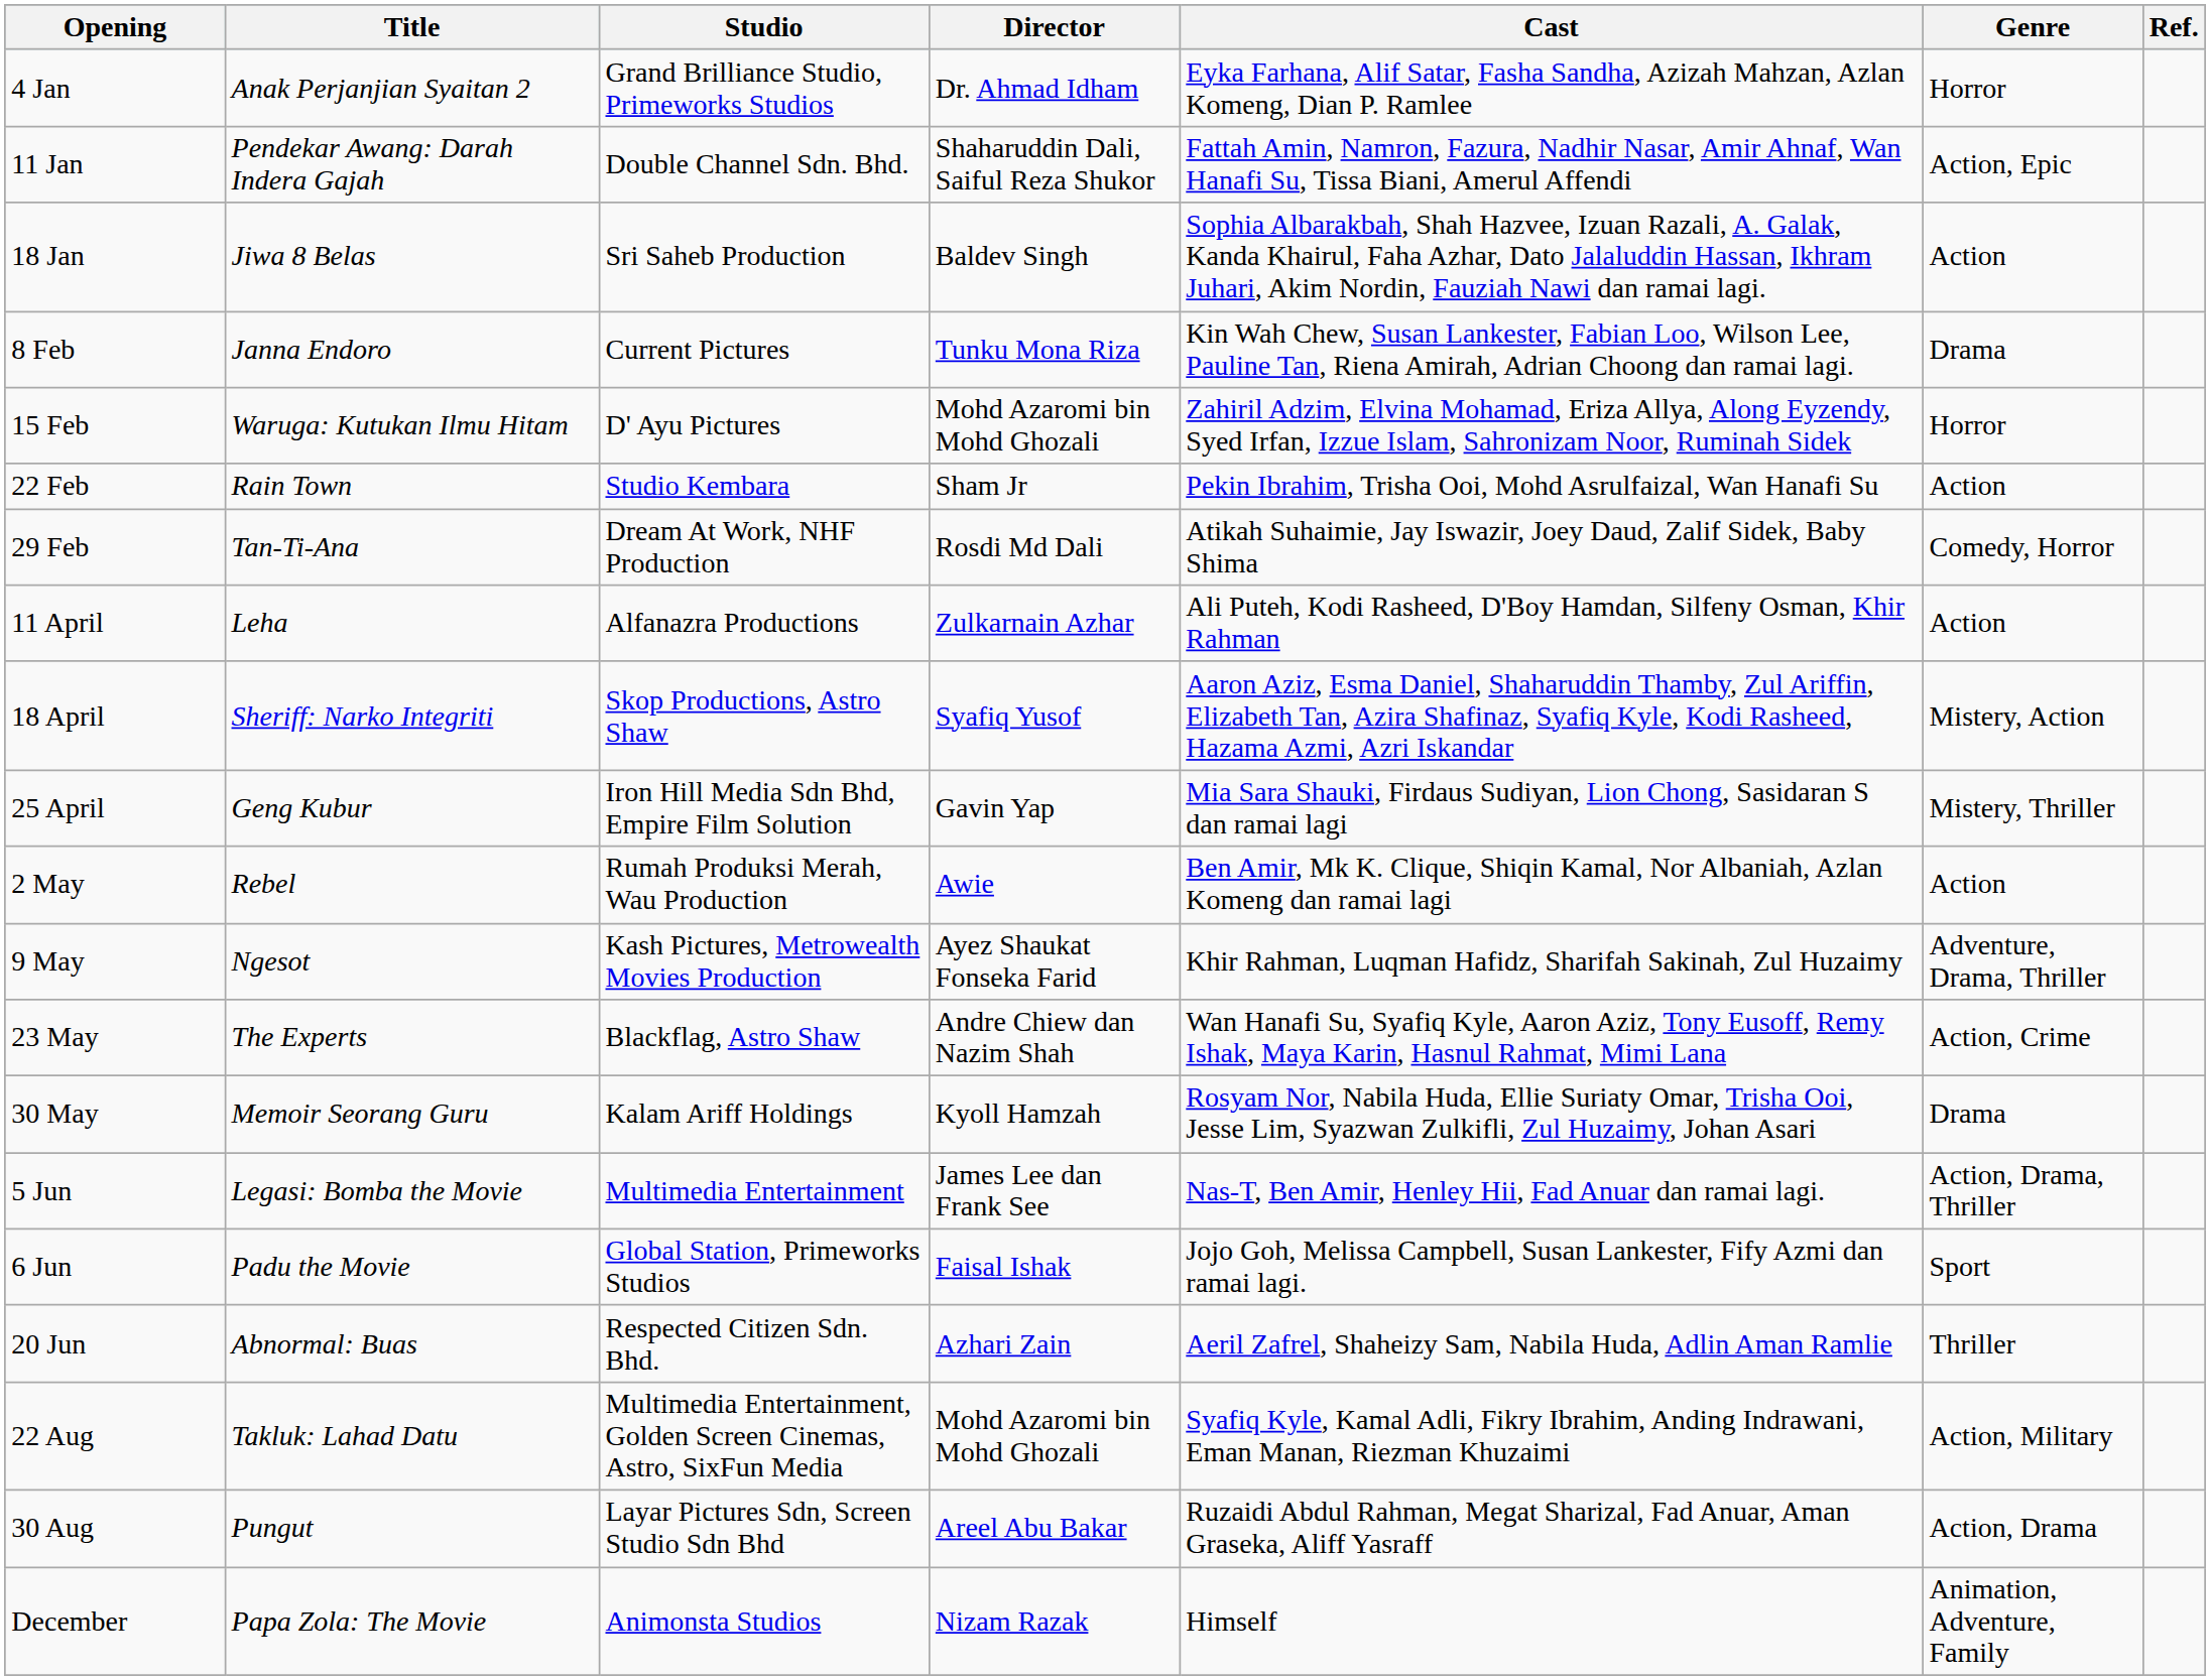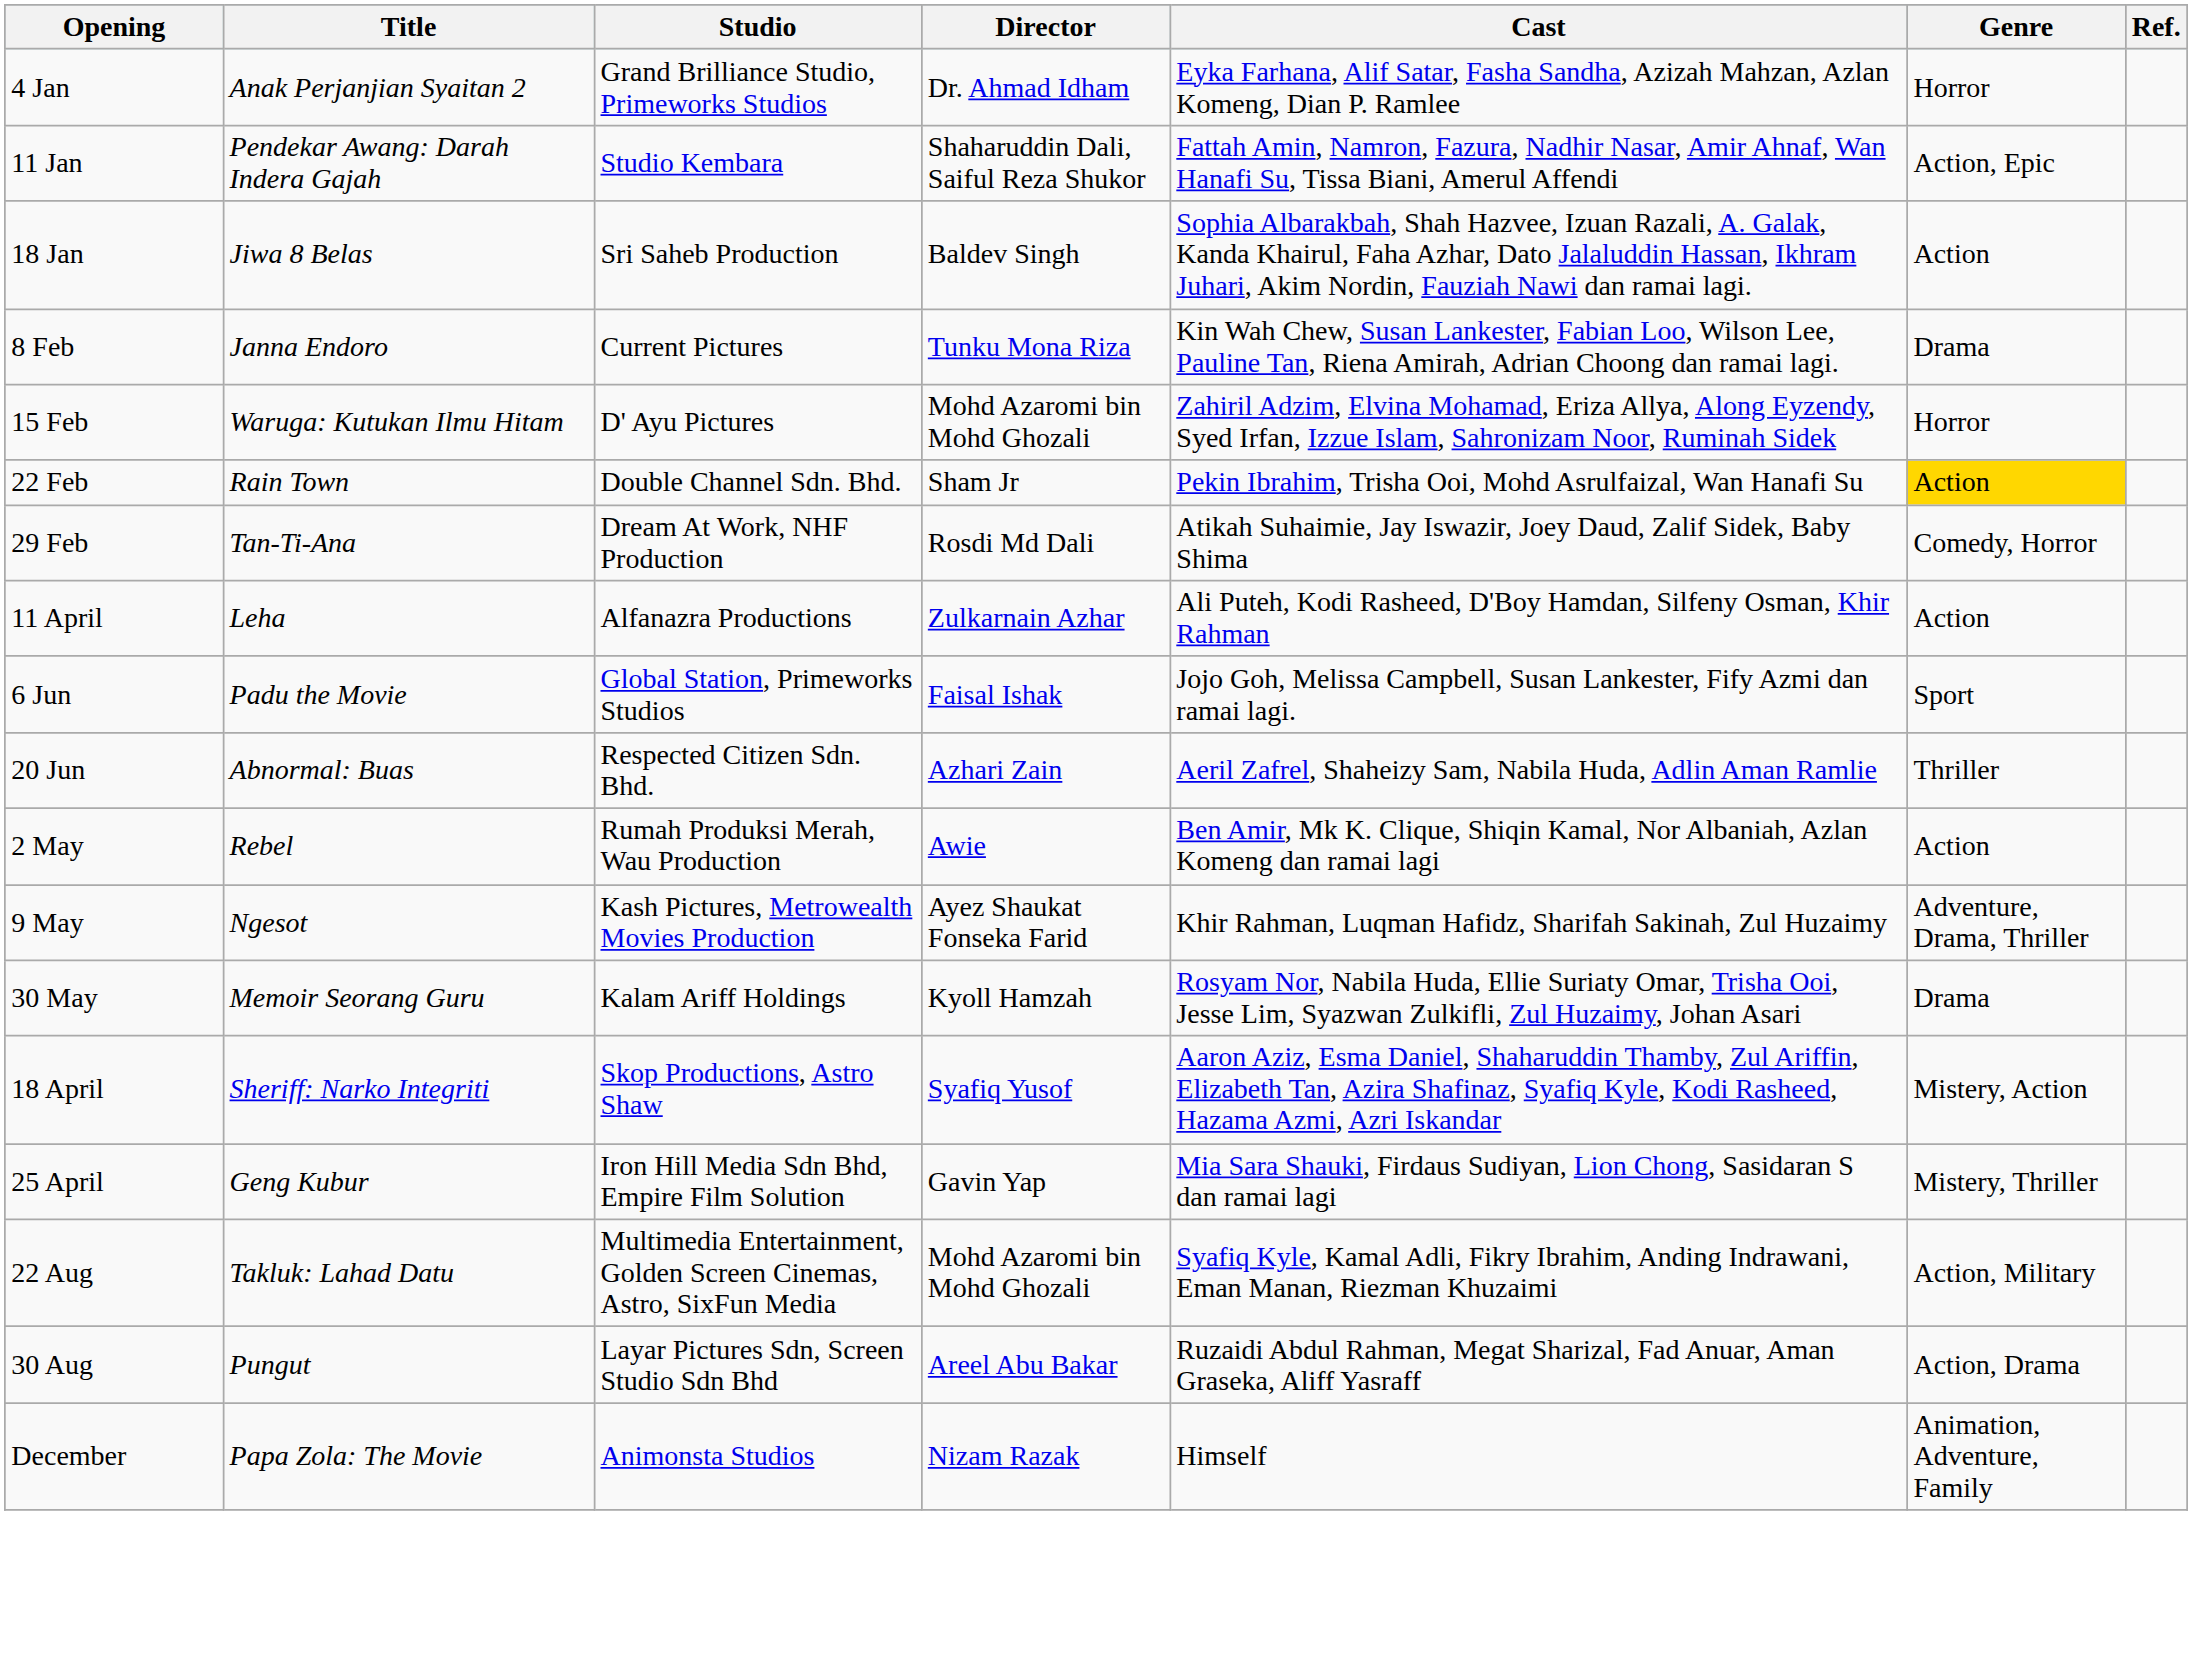11 Jan | Studio: Double Channel Sdn. Bhd. -> Studio Kembara
22 Feb | Studio: Studio Kembara -> Double Channel Sdn. Bhd.
22 Feb | Genre: no background -> gold background
rows swapped: 18 April <-> 6 Jun
rows swapped: 25 April <-> 20 Jun
- row: 23 May | The Experts | Blackflag, Astro Shaw | Andre Chiew dan Nazim Shah | Wan Hanafi Su, Syafiq Kyle, Aaron Aziz, Tony Eusoff, Remy Ishak, Maya Karin, Hasnul Rahmat, Mimi Lana | Action, Crime
- row: 5 Jun | Legasi: Bomba the Movie | Multimedia Entertainment | James Lee dan Frank See | Nas-T, Ben Amir, Henley Hii, Fad Anuar dan ramai lagi. | Action, Drama, Thriller
